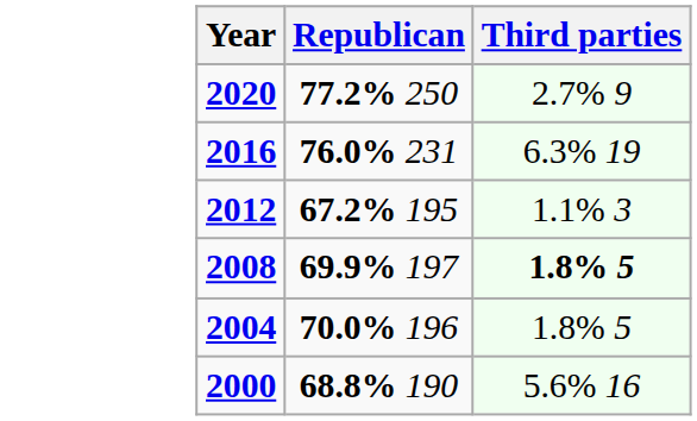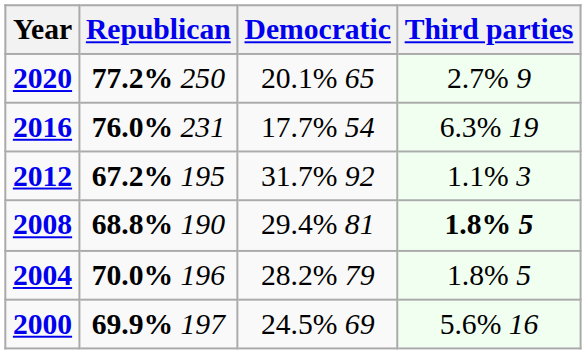+ column: Democratic | 20.1% 65 | 17.7% 54 | 31.7% 92 | 29.4% 81 | 28.2% 79 | 24.5% 69
2008 | Republican: 69.9% 197 -> 68.8% 190
2000 | Republican: 68.8% 190 -> 69.9% 197
